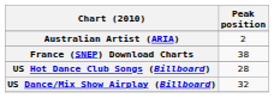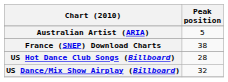Australian Artist (ARIA) | Peak position: 2 -> 5
